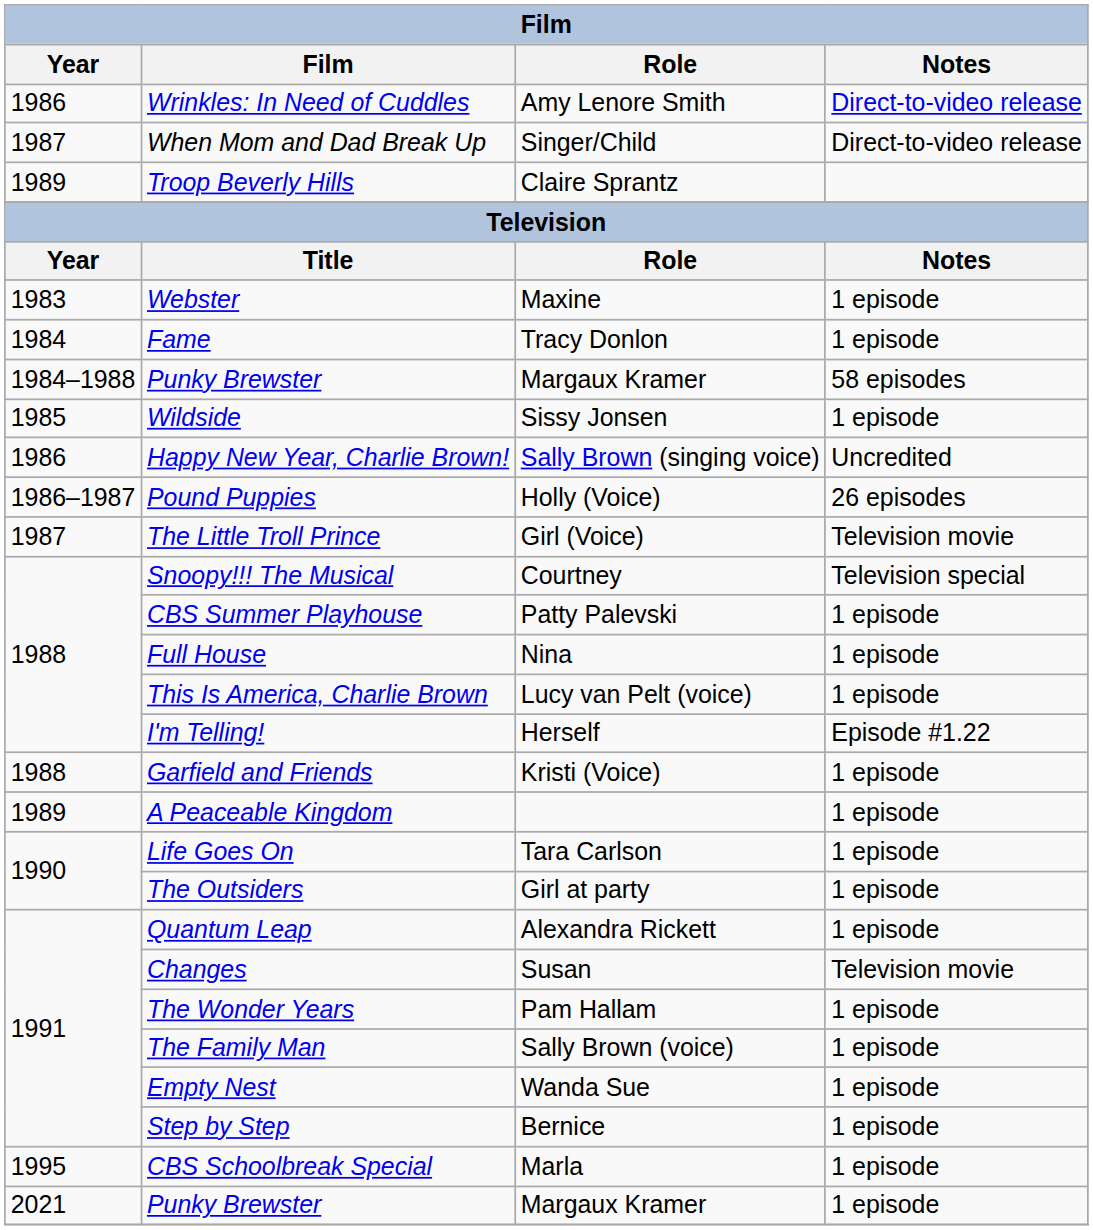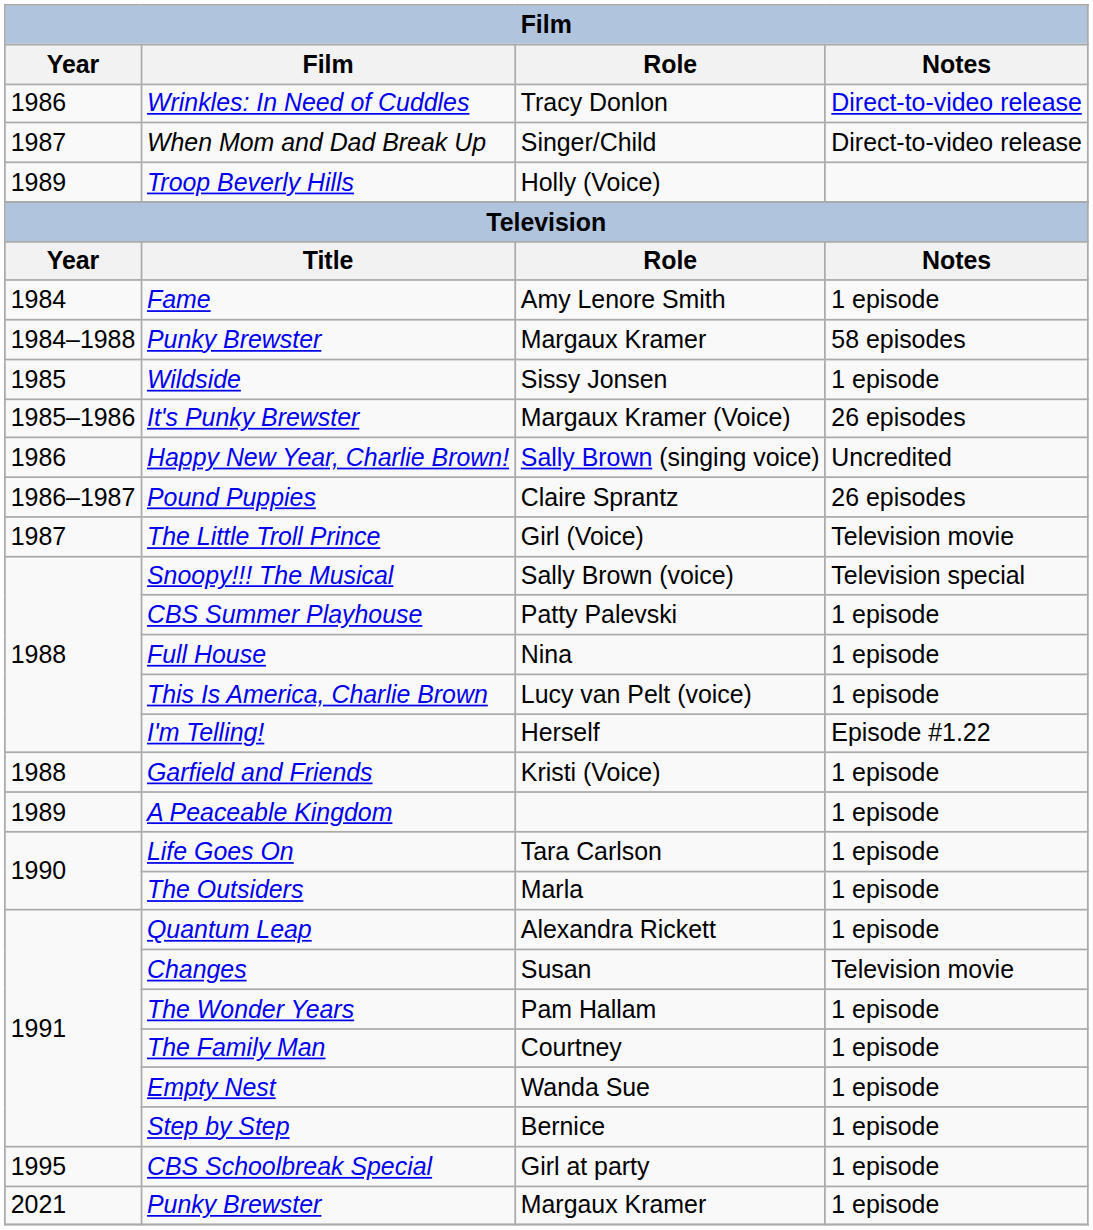Wrinkles: In Need of Cuddles | Role: Amy Lenore Smith -> Tracy Donlon
Troop Beverly Hills | Role: Claire Sprantz -> Holly (Voice)
- row: 1983 | Webster | Maxine | 1 episode
Fame | Role: Tracy Donlon -> Amy Lenore Smith
+ row: 1985–1986 | It's Punky Brewster | Margaux Kramer (Voice) | 26 episodes
Pound Puppies | Role: Holly (Voice) -> Claire Sprantz
Snoopy!!! The Musical | Role: Courtney -> Sally Brown (voice)
The Outsiders | Role: Girl at party -> Marla
The Family Man | Role: Sally Brown (voice) -> Courtney
CBS Schoolbreak Special | Role: Marla -> Girl at party
